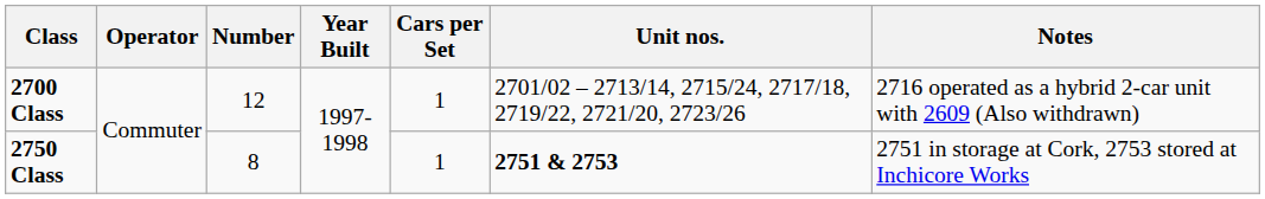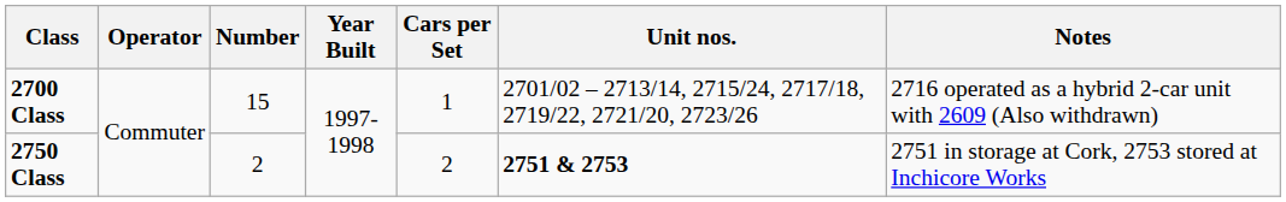2700 Class | Number: 12 -> 15
2750 Class | Number: 8 -> 2
2750 Class | Cars per Set: 1 -> 2
